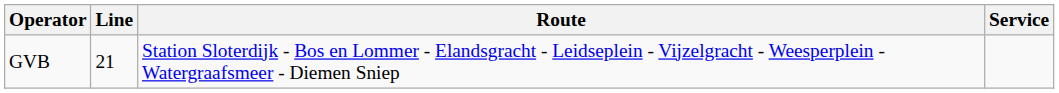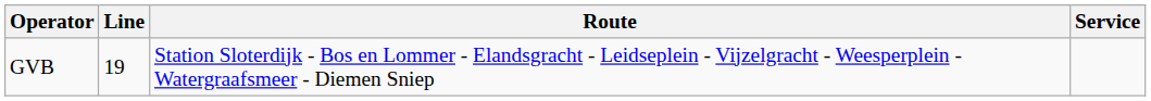GVB | Line: 21 -> 19
